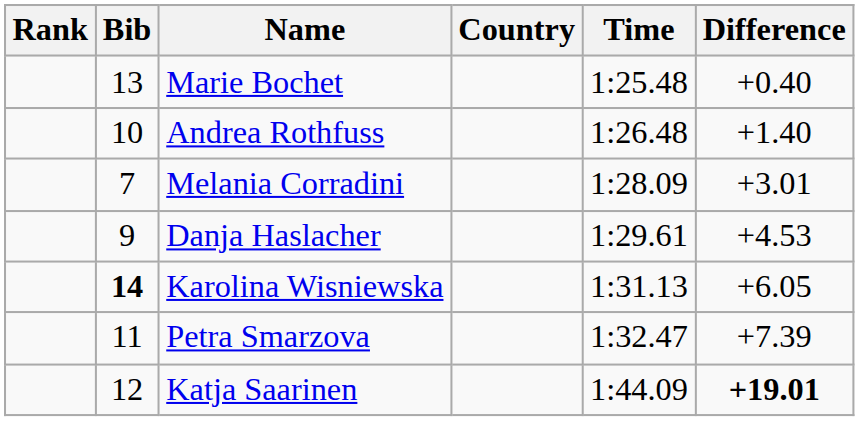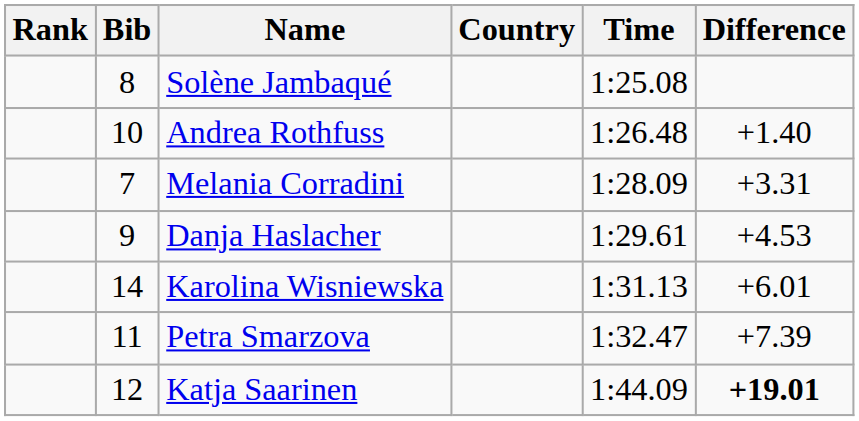+ row: 8 | Solène Jambaqué | 1:25.08
- row: 13 | Marie Bochet | 1:25.48 | +0.40
Melania Corradini | Difference: +3.01 -> +3.31
Karolina Wisniewska | Bib: bold -> normal
Karolina Wisniewska | Difference: +6.05 -> +6.01
